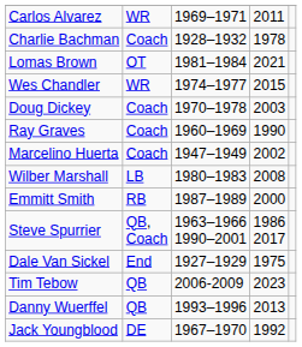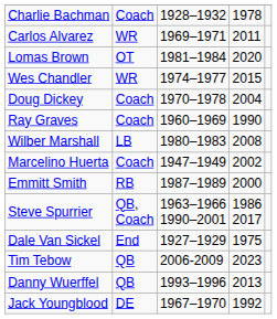rows swapped: Carlos Alvarez <-> Charlie Bachman
Lomas Brown | column 4: 2021 -> 2020
Doug Dickey | column 4: 2003 -> 2004
rows swapped: Marcelino Huerta <-> Wilber Marshall
